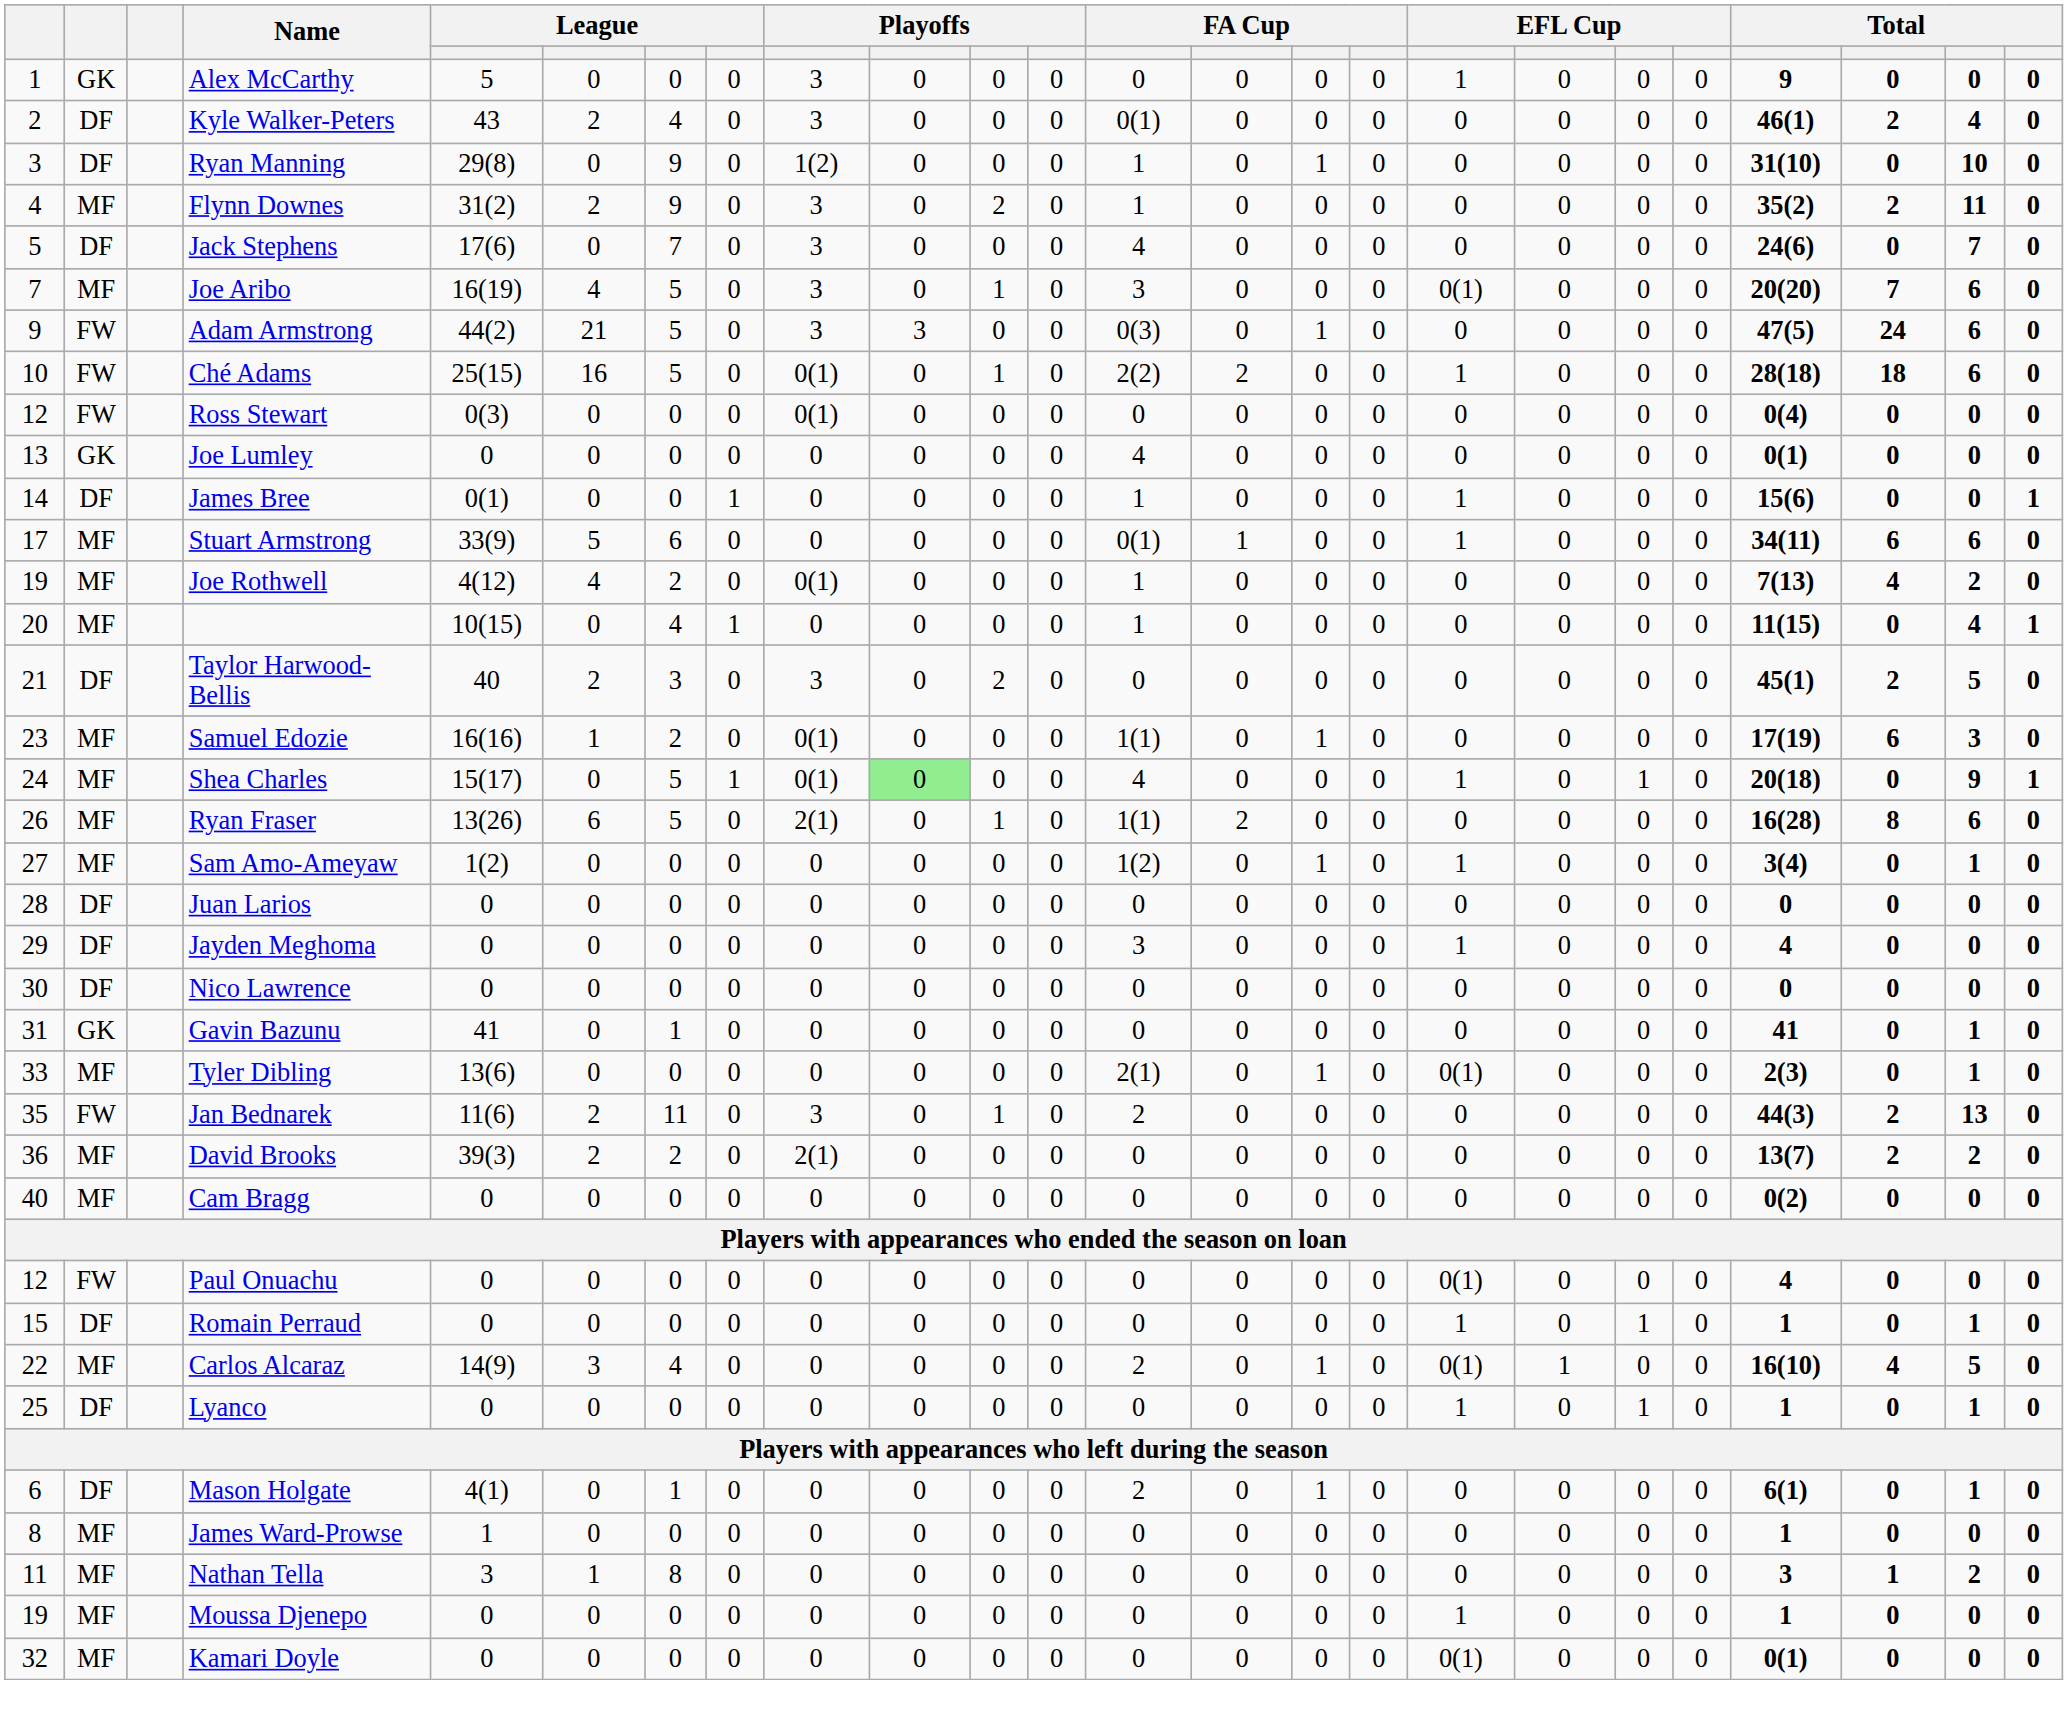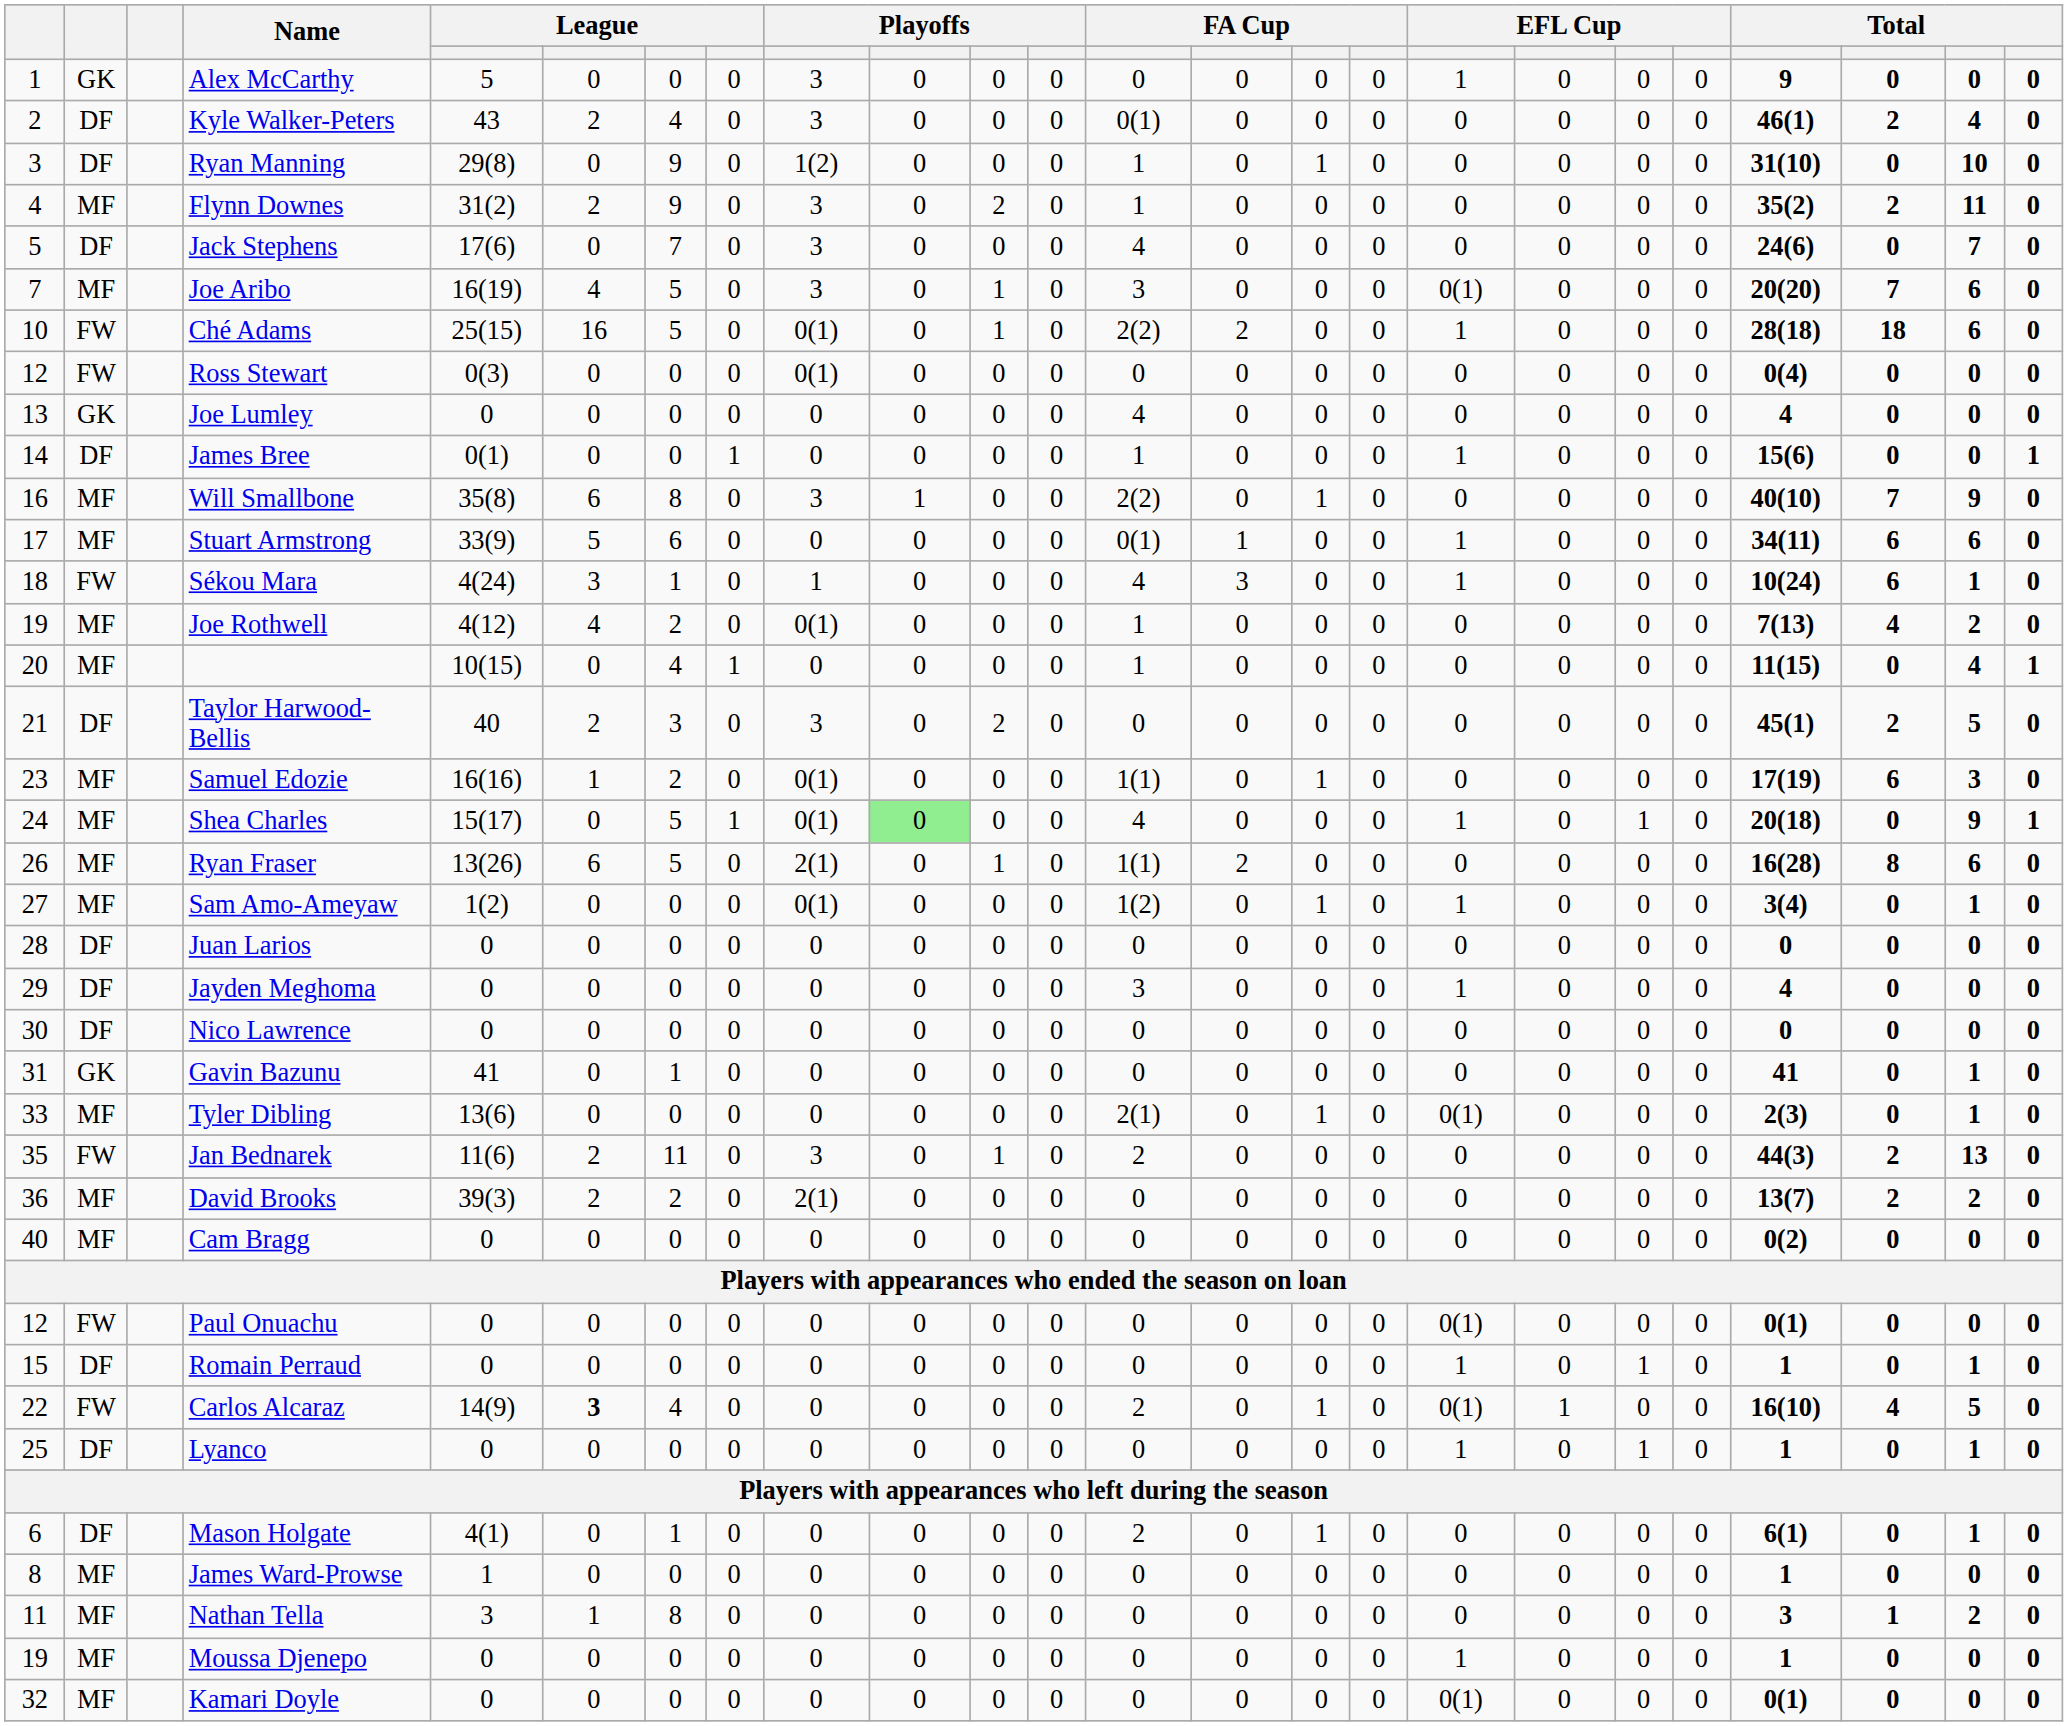- row: 9 | FW | Adam Armstrong | 44(2) | 21 | 5 | 0 | 3 | 3 | 0 | 0 | 0(3) | 0 | 1 | 0 | 0 | 0 | 0 | 0 | 47(5) | 24 | 6 | 0
Joe Lumley | column 21: 0(1) -> 4
+ row: 16 | MF | Will Smallbone | 35(8) | 6 | 8 | 0 | 3 | 1 | 0 | 0 | 2(2) | 0 | 1 | 0 | 0 | 0 | 0 | 0 | 40(10) | 7 | 9 | 0
+ row: 18 | FW | Sékou Mara | 4(24) | 3 | 1 | 0 | 1 | 0 | 0 | 0 | 4 | 3 | 0 | 0 | 1 | 0 | 0 | 0 | 10(24) | 6 | 1 | 0
Sam Amo-Ameyaw | column 9: 0 -> 0(1)
Paul Onuachu | column 21: 4 -> 0(1)
Carlos Alcaraz | column 2: MF -> FW
Carlos Alcaraz | column 6: normal -> bold
